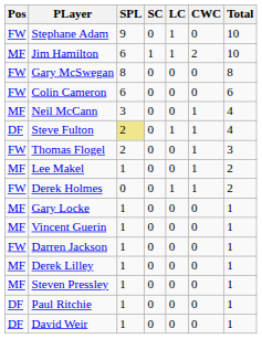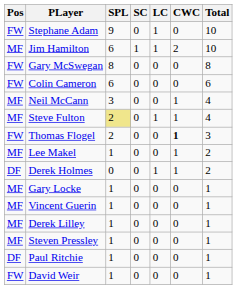Steve Fulton | Pos: DF -> MF
Thomas Flogel | CWC: normal -> bold
Derek Holmes | Pos: FW -> DF
- row: FW | Darren Jackson | 1 | 0 | 0 | 0 | 1
David Weir | Pos: DF -> FW
